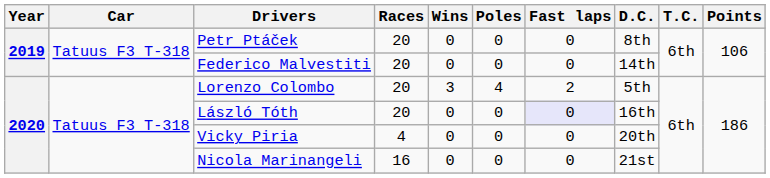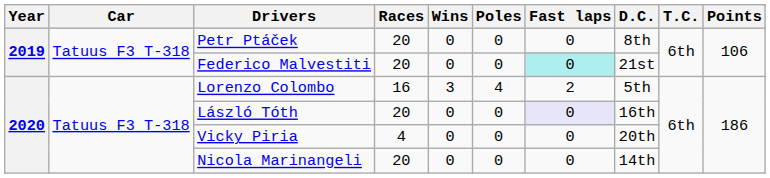Federico Malvestiti | Fast laps: no background -> paleturquoise background
Federico Malvestiti | D.C.: 14th -> 21st
Lorenzo Colombo | Races: 20 -> 16
Nicola Marinangeli | Races: 16 -> 20
Nicola Marinangeli | D.C.: 21st -> 14th
